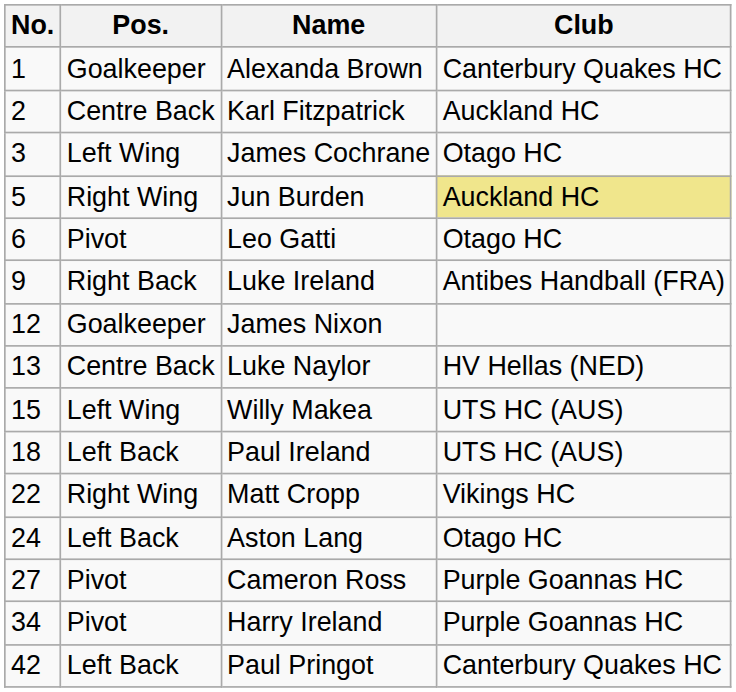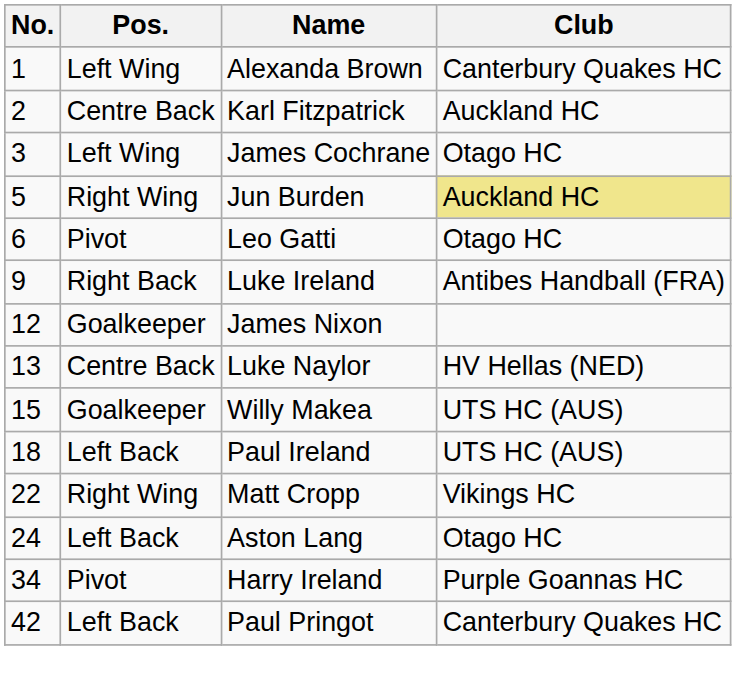Alexanda Brown | Pos.: Goalkeeper -> Left Wing
Willy Makea | Pos.: Left Wing -> Goalkeeper
- row: 27 | Pivot | Cameron Ross | Purple Goannas HC
